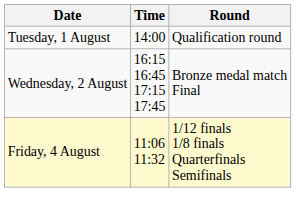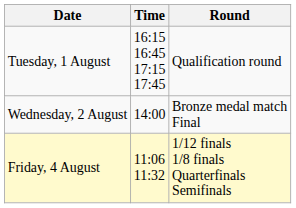Tuesday, 1 August | Time: 14:00 -> 16:15 16:45 17:15 17:45
Wednesday, 2 August | Time: 16:15 16:45 17:15 17:45 -> 14:00
